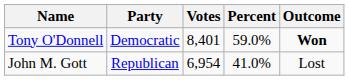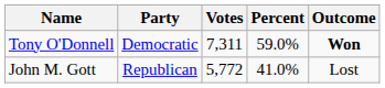Tony O'Donnell | Votes: 8,401 -> 7,311
John M. Gott | Votes: 6,954 -> 5,772
